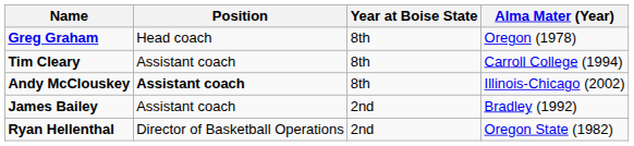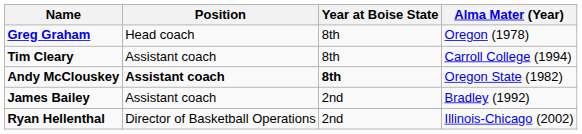Andy McClouskey | Year at Boise State: normal -> bold
Andy McClouskey | Alma Mater (Year): Illinois-Chicago (2002) -> Oregon State (1982)
Ryan Hellenthal | Alma Mater (Year): Oregon State (1982) -> Illinois-Chicago (2002)
